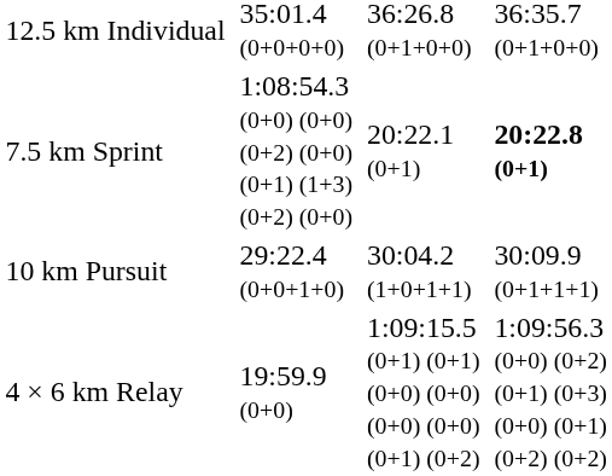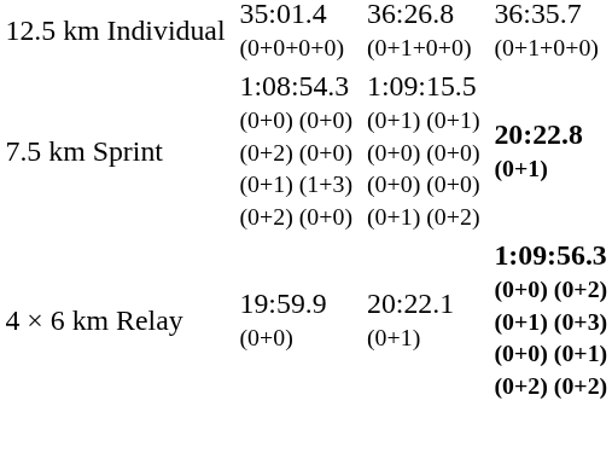7.5 km Sprint | column 5: 20:22.1 (0+1) -> 1:09:15.5 (0+1) (0+1) (0+0) (0+0) (0+0) (0+0) (0+1) (0+2)
- row: 10 km Pursuit | 29:22.4 (0+0+1+0) | 30:04.2 (1+0+1+1) | 30:09.9 (0+1+1+1)
4 × 6 km Relay | column 5: 1:09:15.5 (0+1) (0+1) (0+0) (0+0) (0+0) (0+0) (0+1) (0+2) -> 20:22.1 (0+1)
4 × 6 km Relay | column 7: normal -> bold
